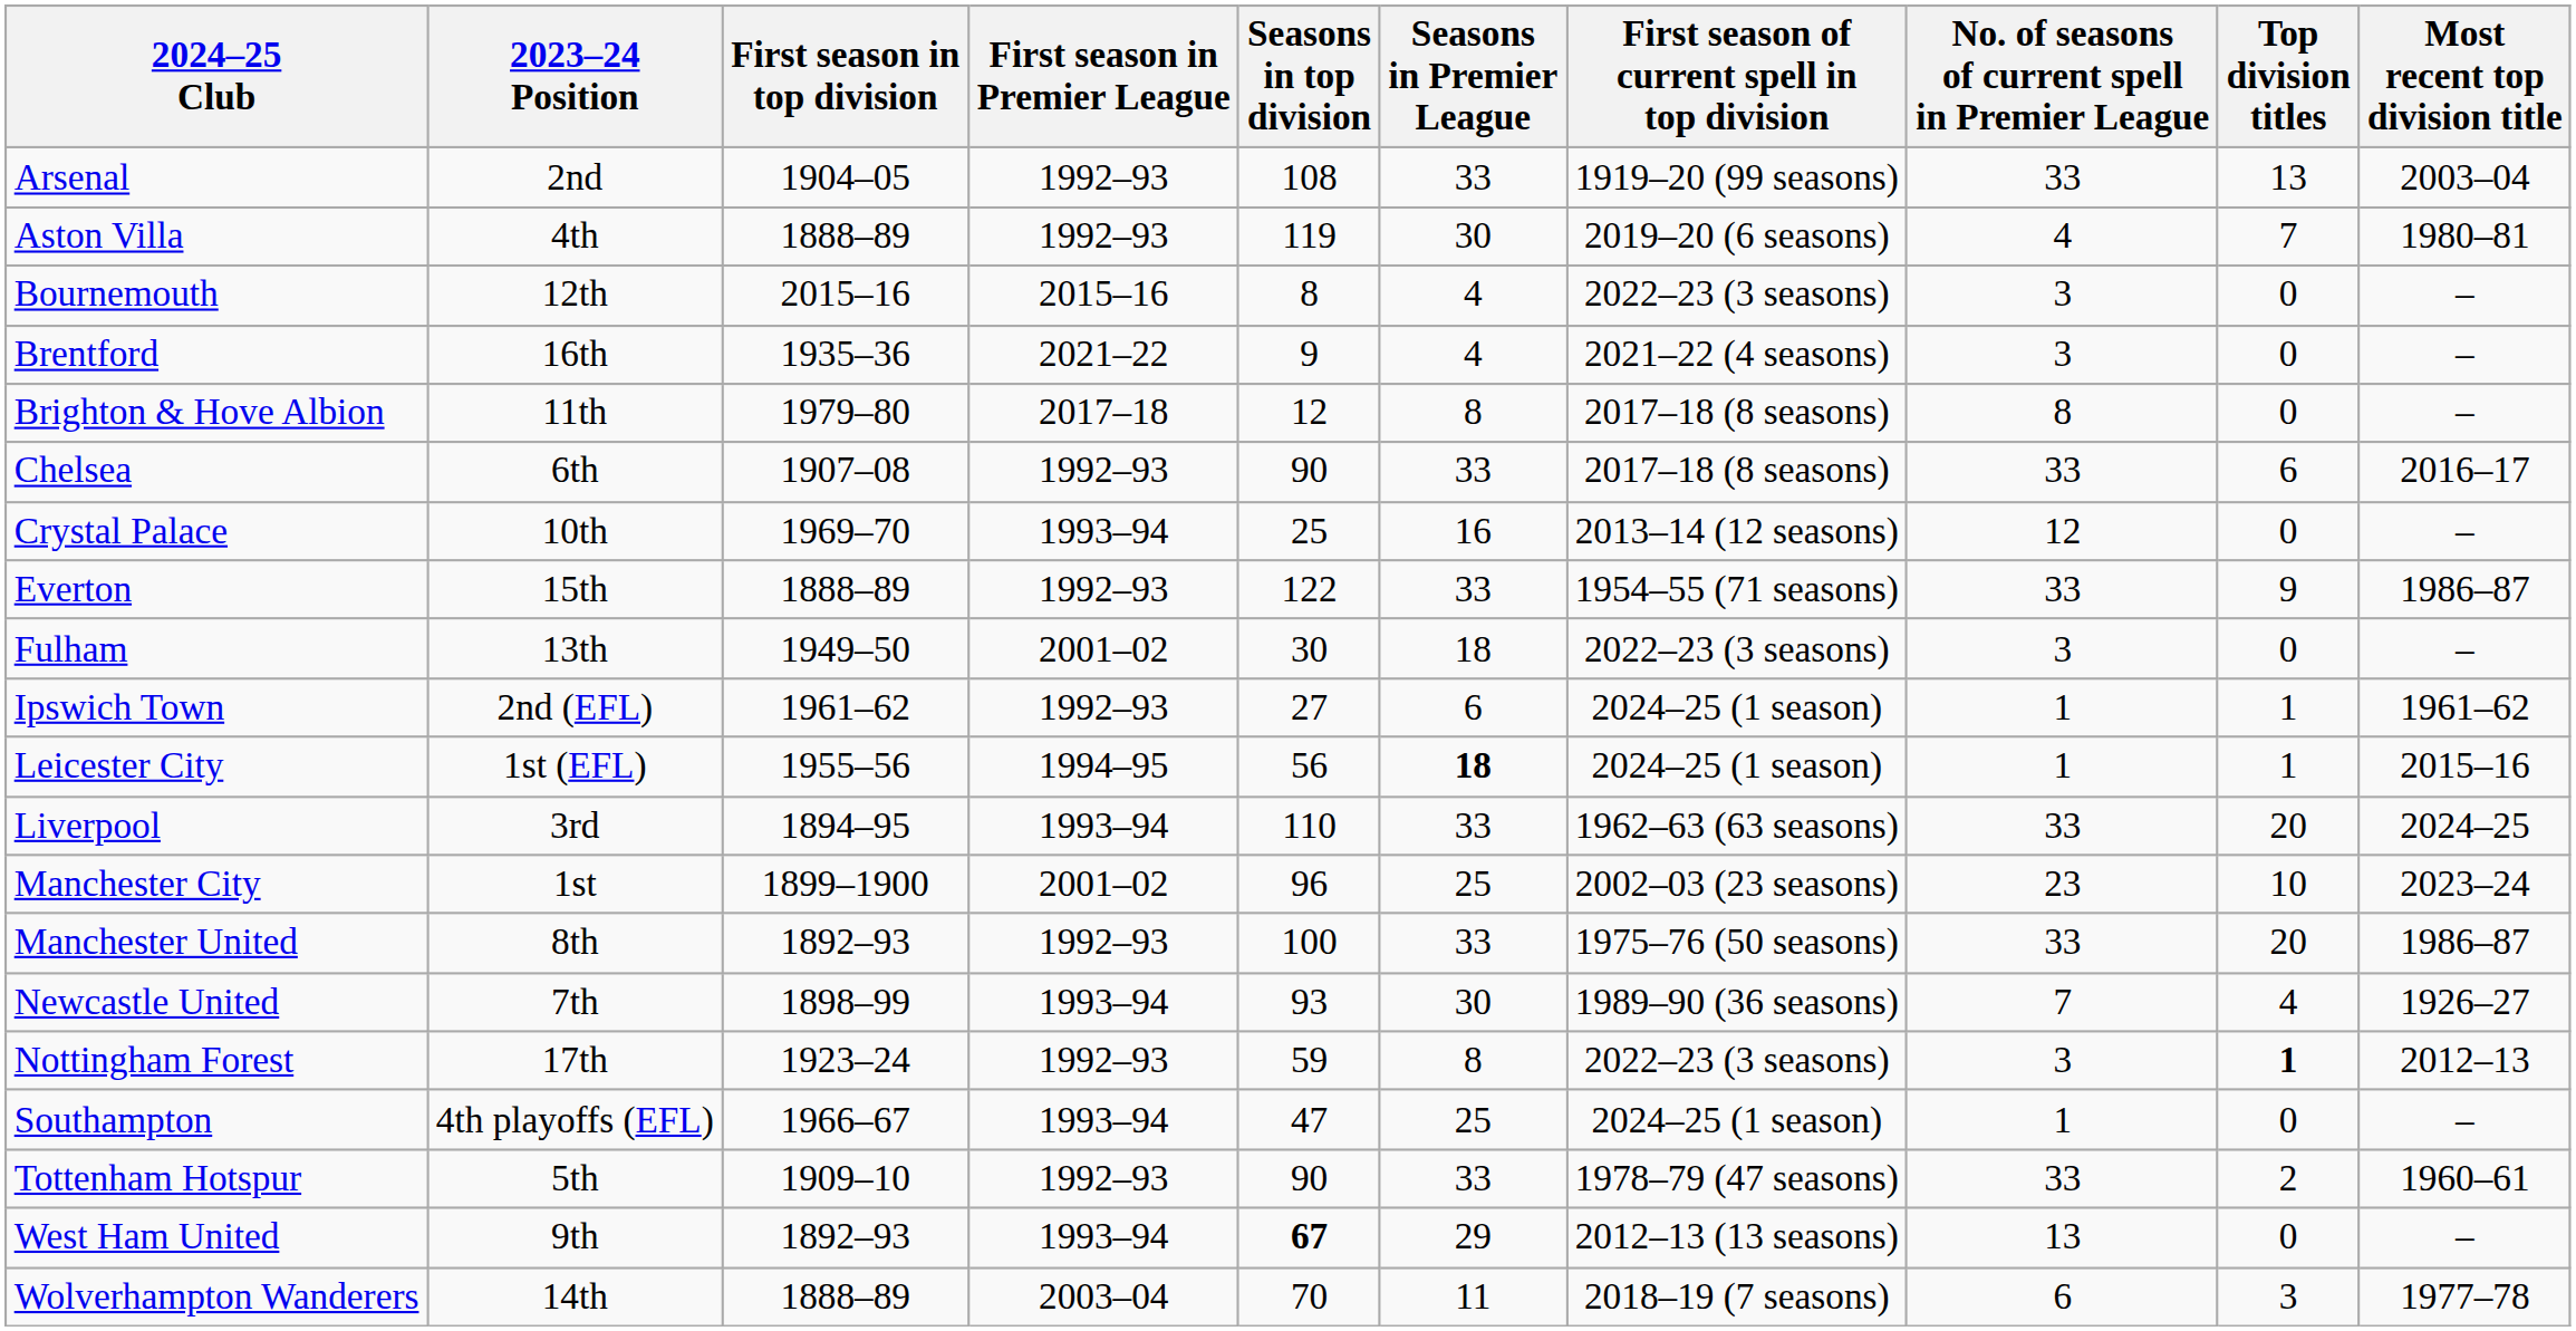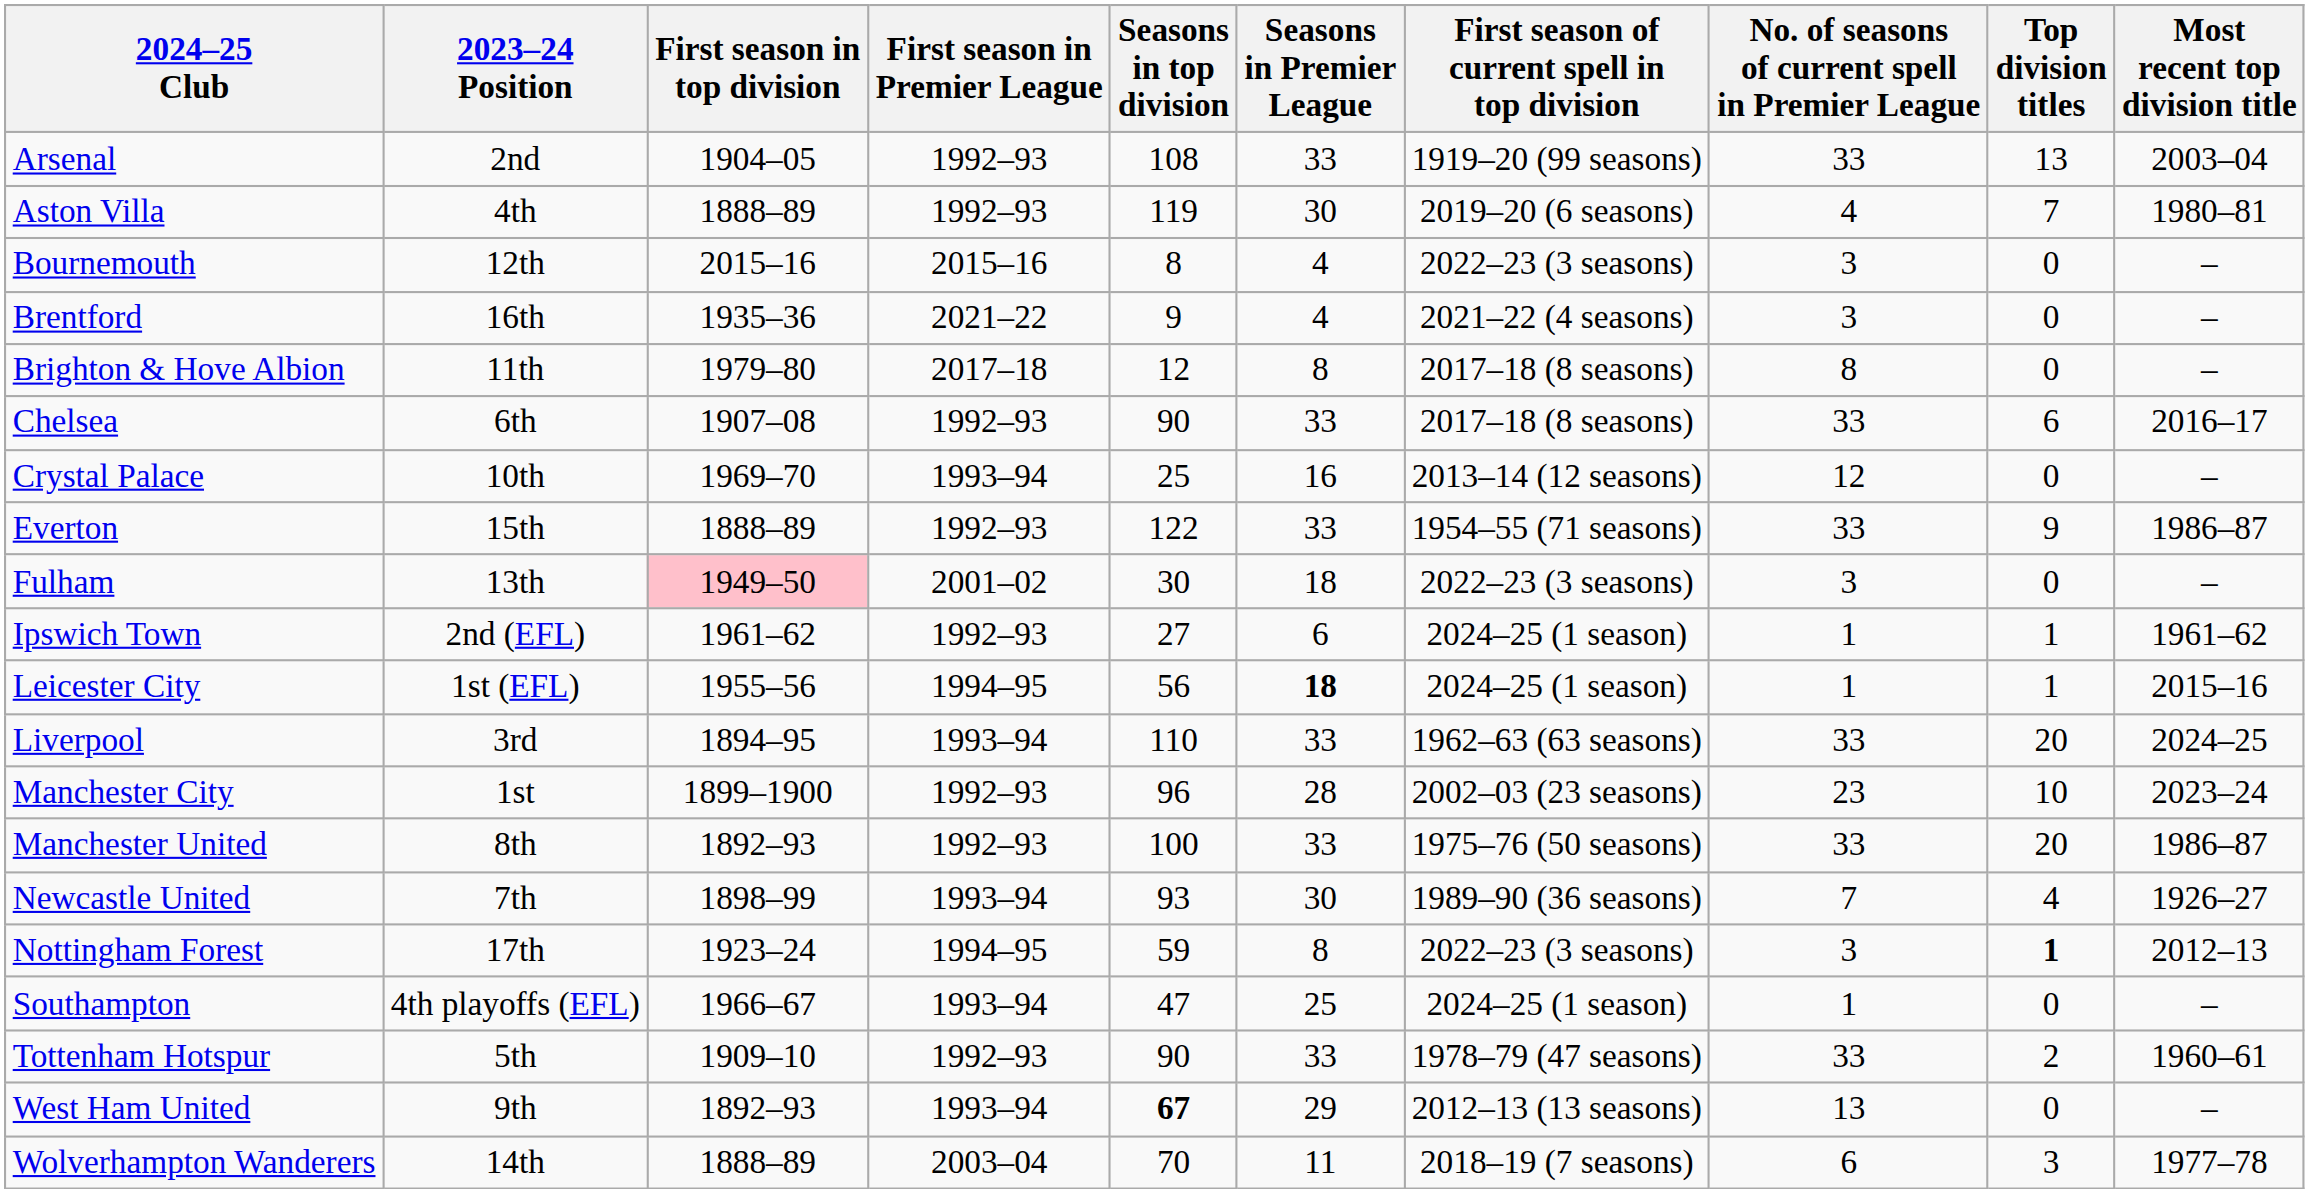Fulham | First season in top division: no background -> pink background
Manchester City | First season in Premier League: 2001–02 -> 1992–93
Manchester City | Seasons in Premier League: 25 -> 28
Nottingham Forest | First season in Premier League: 1992–93 -> 1994–95
